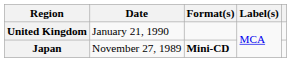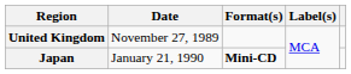United Kingdom | Date: January 21, 1990 -> November 27, 1989
Japan | Date: November 27, 1989 -> January 21, 1990
